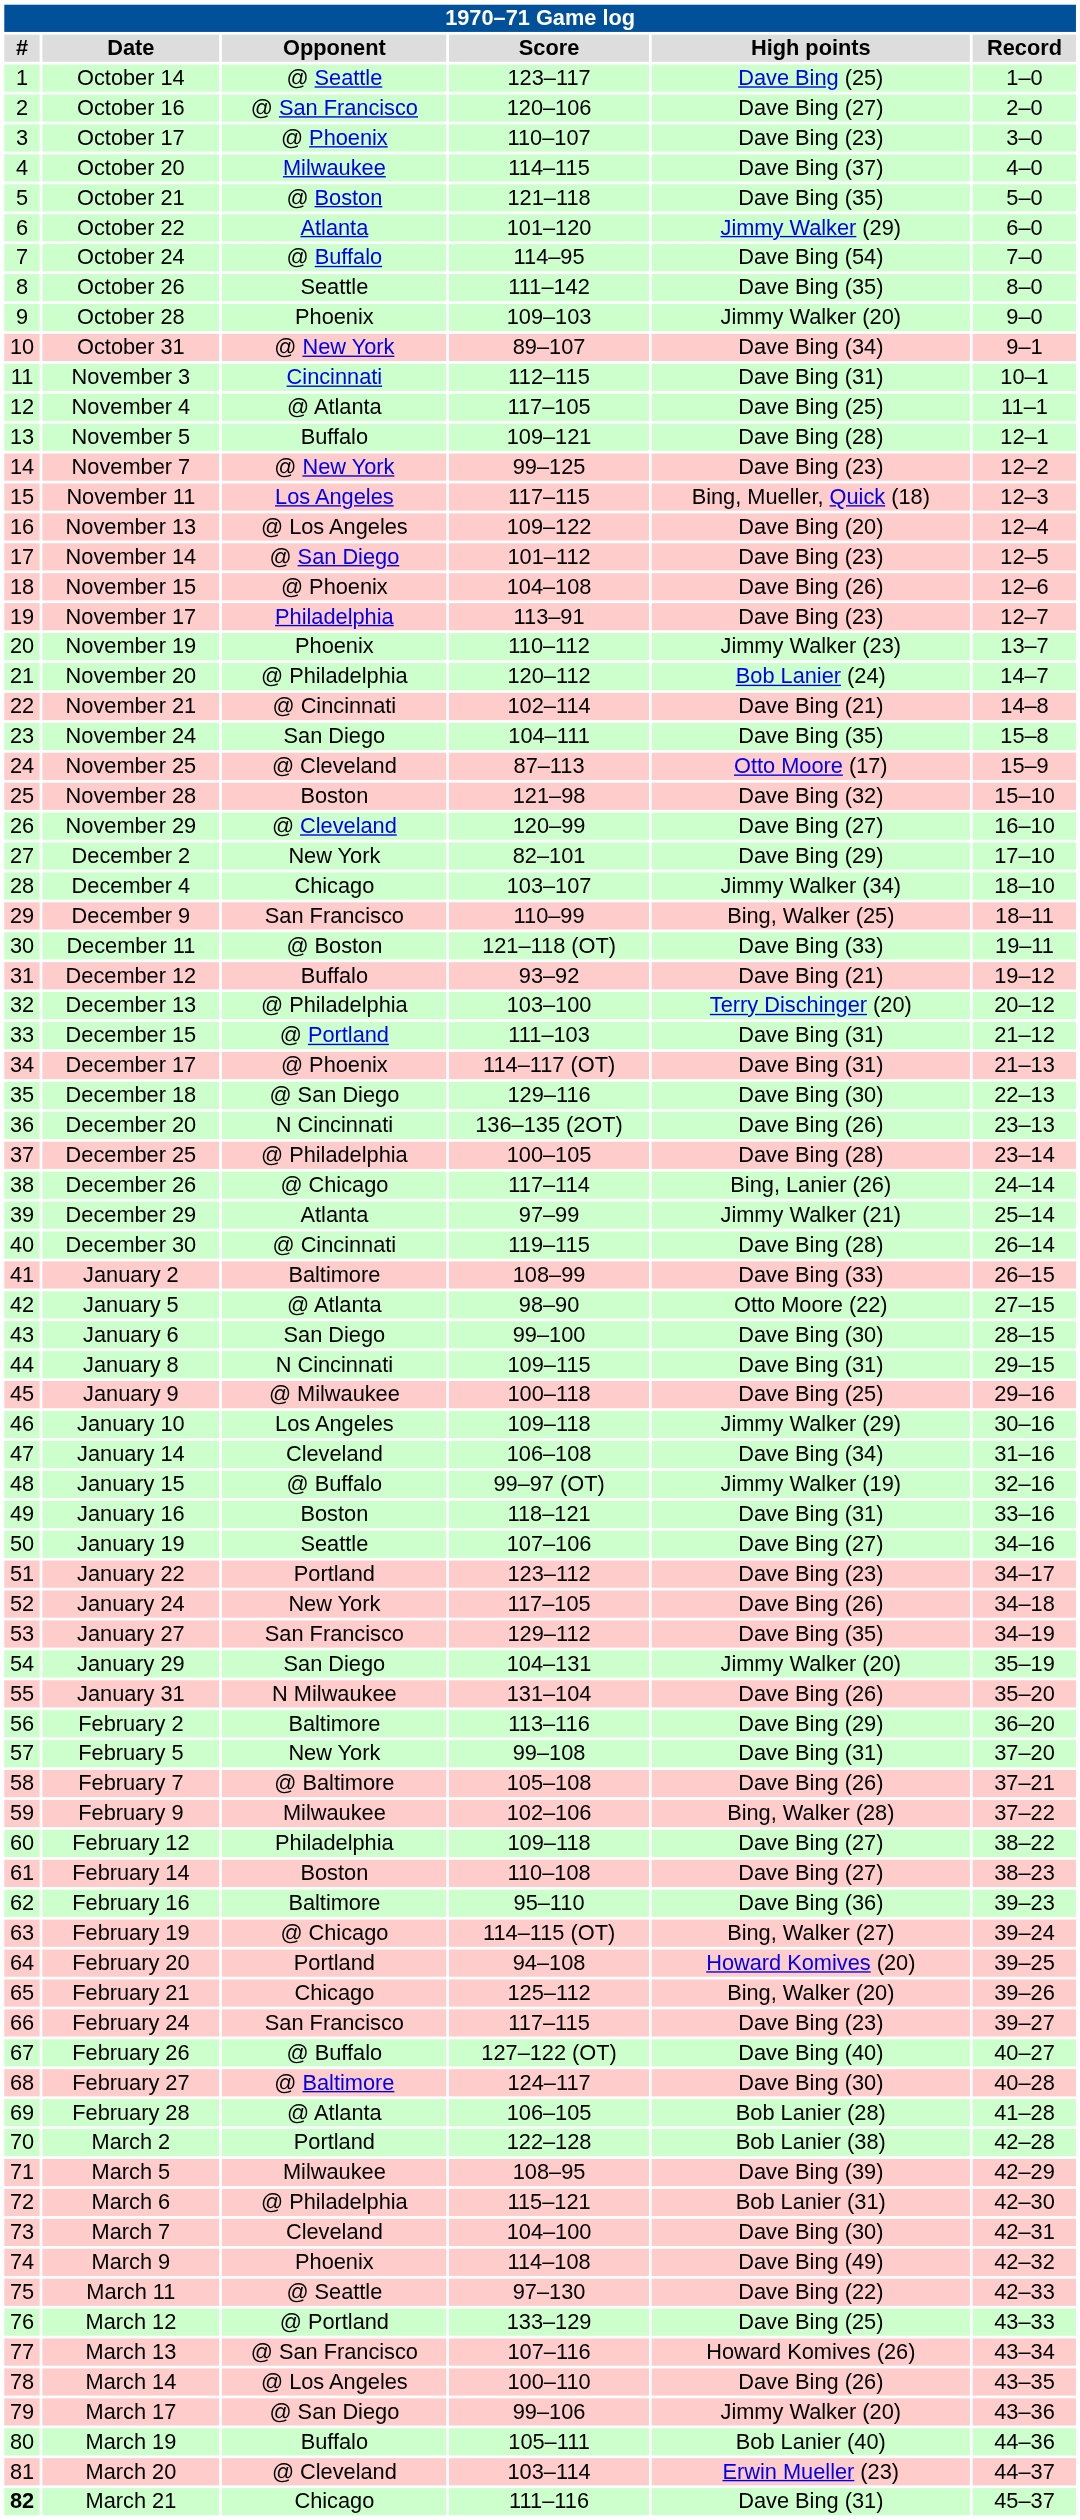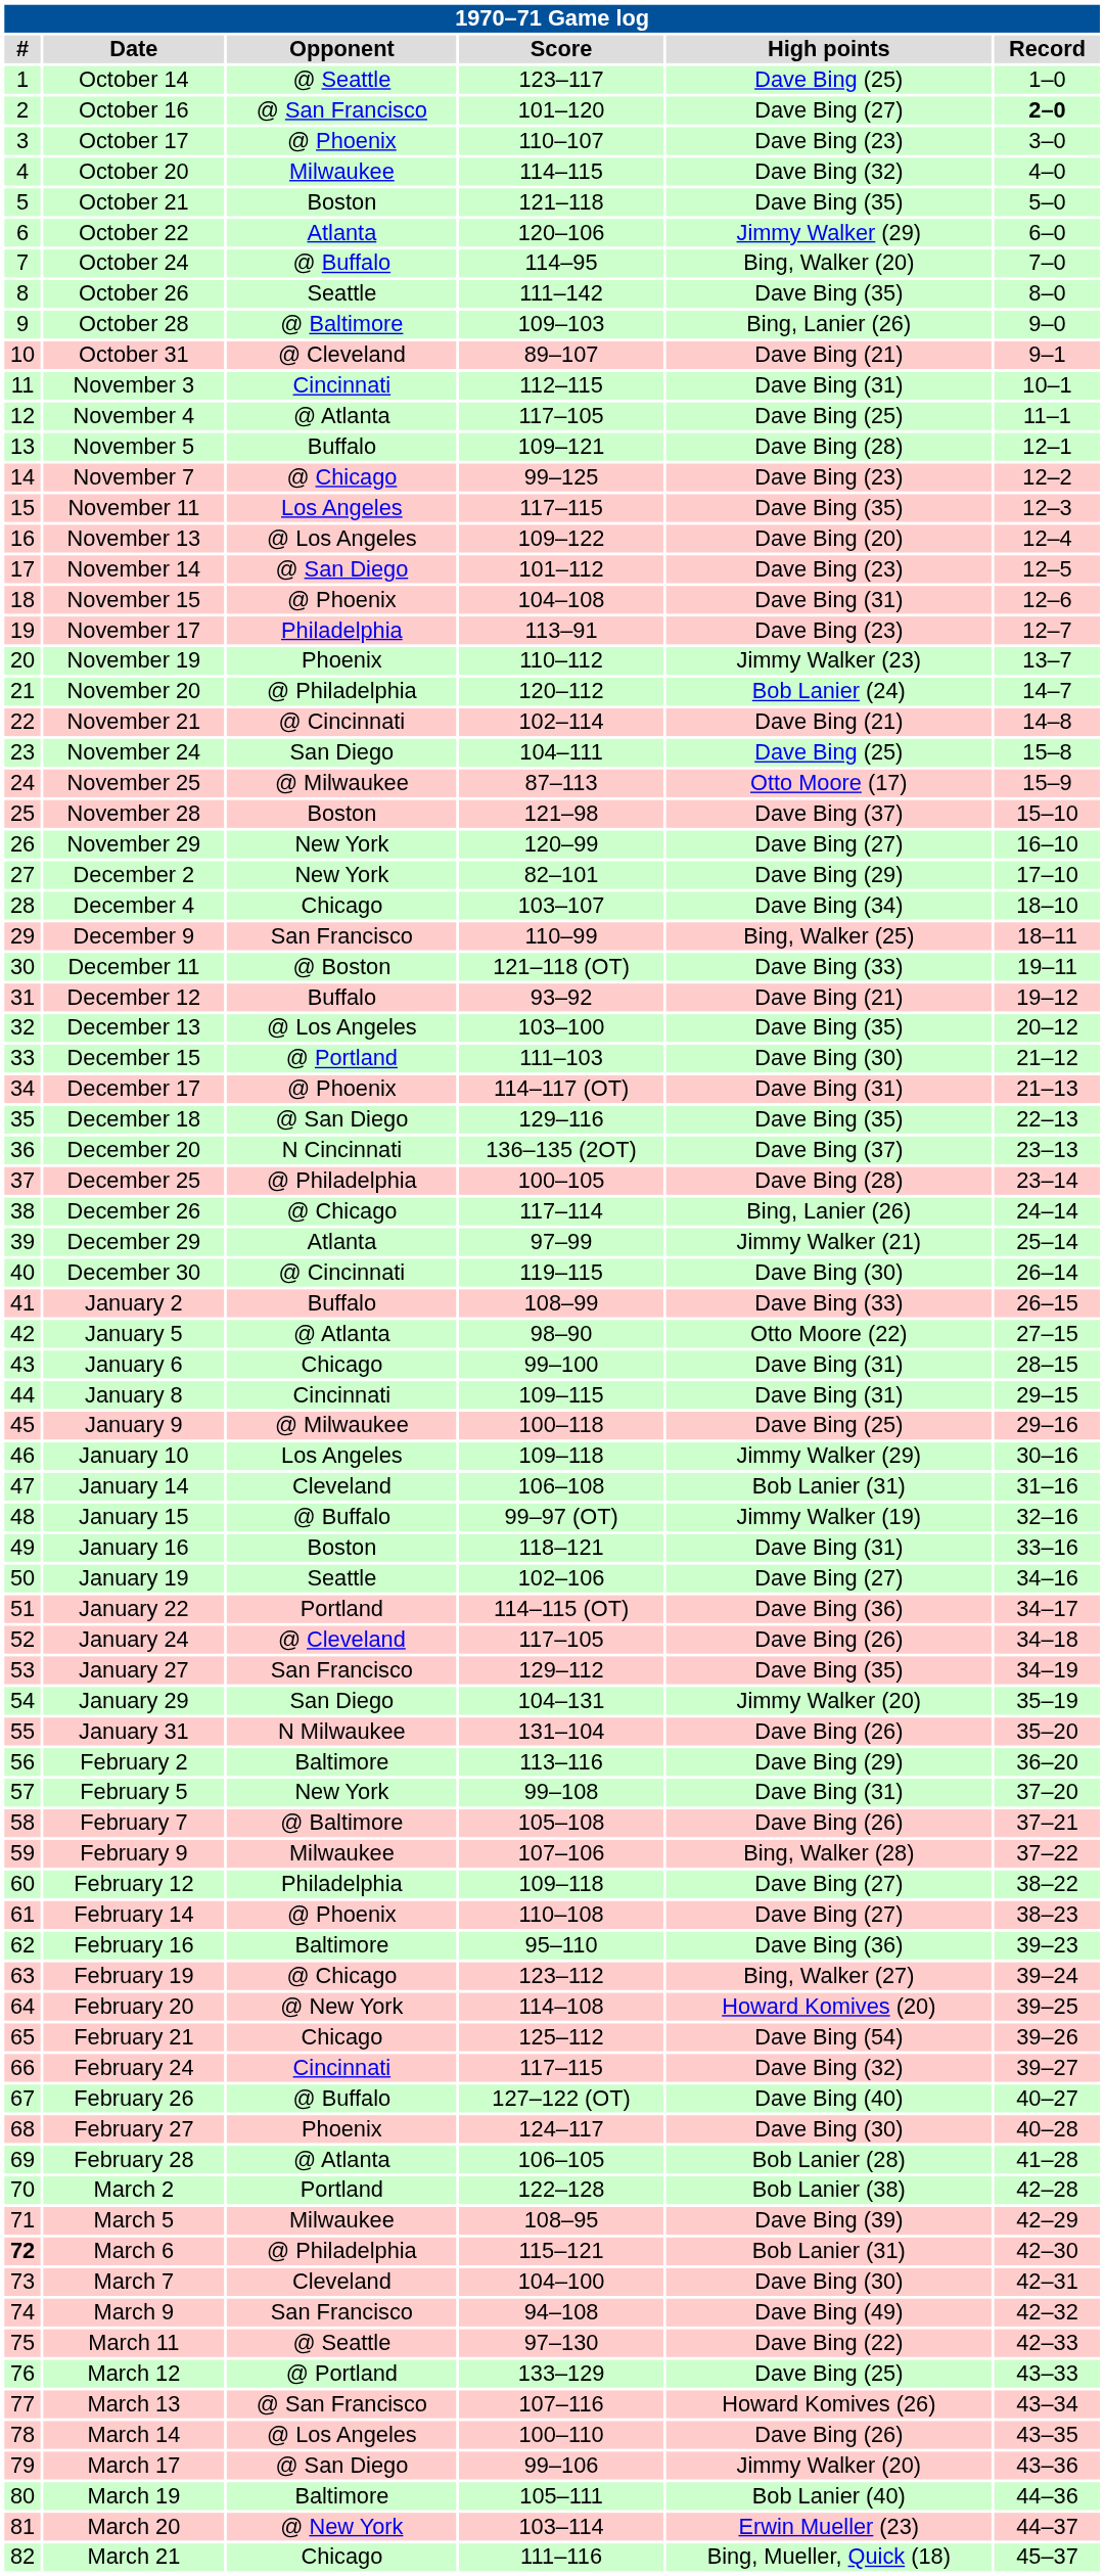October 16 | Score: 120–106 -> 101–120
October 16 | Record: normal -> bold
October 20 | High points: Dave Bing (37) -> Dave Bing (32)
October 21 | Opponent: @ Boston -> Boston
October 22 | Score: 101–120 -> 120–106
October 24 | High points: Dave Bing (54) -> Bing, Walker (20)
October 28 | Opponent: Phoenix -> @ Baltimore
October 28 | High points: Jimmy Walker (20) -> Bing, Lanier (26)
October 31 | Opponent: @ New York -> @ Cleveland
October 31 | High points: Dave Bing (34) -> Dave Bing (21)
November 7 | Opponent: @ New York -> @ Chicago
November 11 | High points: Bing, Mueller, Quick (18) -> Dave Bing (35)
November 15 | High points: Dave Bing (26) -> Dave Bing (31)
November 24 | High points: Dave Bing (35) -> Dave Bing (25)
November 25 | Opponent: @ Cleveland -> @ Milwaukee
November 28 | High points: Dave Bing (32) -> Dave Bing (37)
November 29 | Opponent: @ Cleveland -> New York
December 4 | High points: Jimmy Walker (34) -> Dave Bing (34)
December 13 | Opponent: @ Philadelphia -> @ Los Angeles
December 13 | High points: Terry Dischinger (20) -> Dave Bing (35)
December 15 | High points: Dave Bing (31) -> Dave Bing (30)
December 18 | High points: Dave Bing (30) -> Dave Bing (35)
December 20 | High points: Dave Bing (26) -> Dave Bing (37)
December 30 | High points: Dave Bing (28) -> Dave Bing (30)
January 2 | Opponent: Baltimore -> Buffalo
January 6 | Opponent: San Diego -> Chicago
January 6 | High points: Dave Bing (30) -> Dave Bing (31)
January 8 | Opponent: N Cincinnati -> Cincinnati
January 14 | High points: Dave Bing (34) -> Bob Lanier (31)
January 19 | Score: 107–106 -> 102–106
January 22 | Score: 123–112 -> 114–115 (OT)
January 22 | High points: Dave Bing (23) -> Dave Bing (36)
January 24 | Opponent: New York -> @ Cleveland
February 9 | Score: 102–106 -> 107–106
February 14 | Opponent: Boston -> @ Phoenix
February 19 | Score: 114–115 (OT) -> 123–112
February 20 | Opponent: Portland -> @ New York
February 20 | Score: 94–108 -> 114–108
February 21 | High points: Bing, Walker (20) -> Dave Bing (54)
February 24 | Opponent: San Francisco -> Cincinnati
February 24 | High points: Dave Bing (23) -> Dave Bing (32)
February 27 | Opponent: @ Baltimore -> Phoenix
March 6 | #: normal -> bold
March 9 | Opponent: Phoenix -> San Francisco
March 9 | Score: 114–108 -> 94–108
March 19 | Opponent: Buffalo -> Baltimore
March 20 | Opponent: @ Cleveland -> @ New York
March 21 | #: bold -> normal
March 21 | High points: Dave Bing (31) -> Bing, Mueller, Quick (18)
